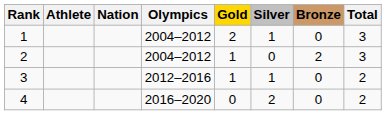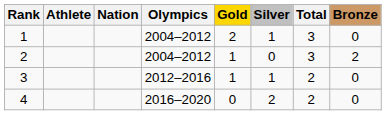columns swapped: Bronze <-> Total
